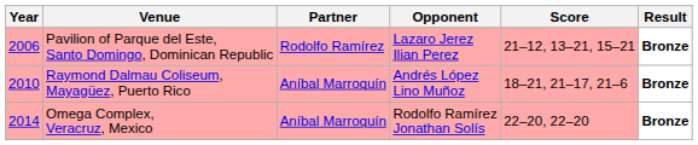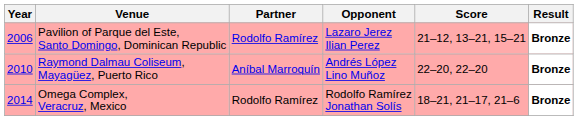Raymond Dalmau Coliseum, Mayagüez, Puerto Rico | Score: 18–21, 21–17, 21–6 -> 22–20, 22–20
Omega Complex, Veracruz, Mexico | Partner: Aníbal Marroquín -> Rodolfo Ramírez
Omega Complex, Veracruz, Mexico | Score: 22–20, 22–20 -> 18–21, 21–17, 21–6
